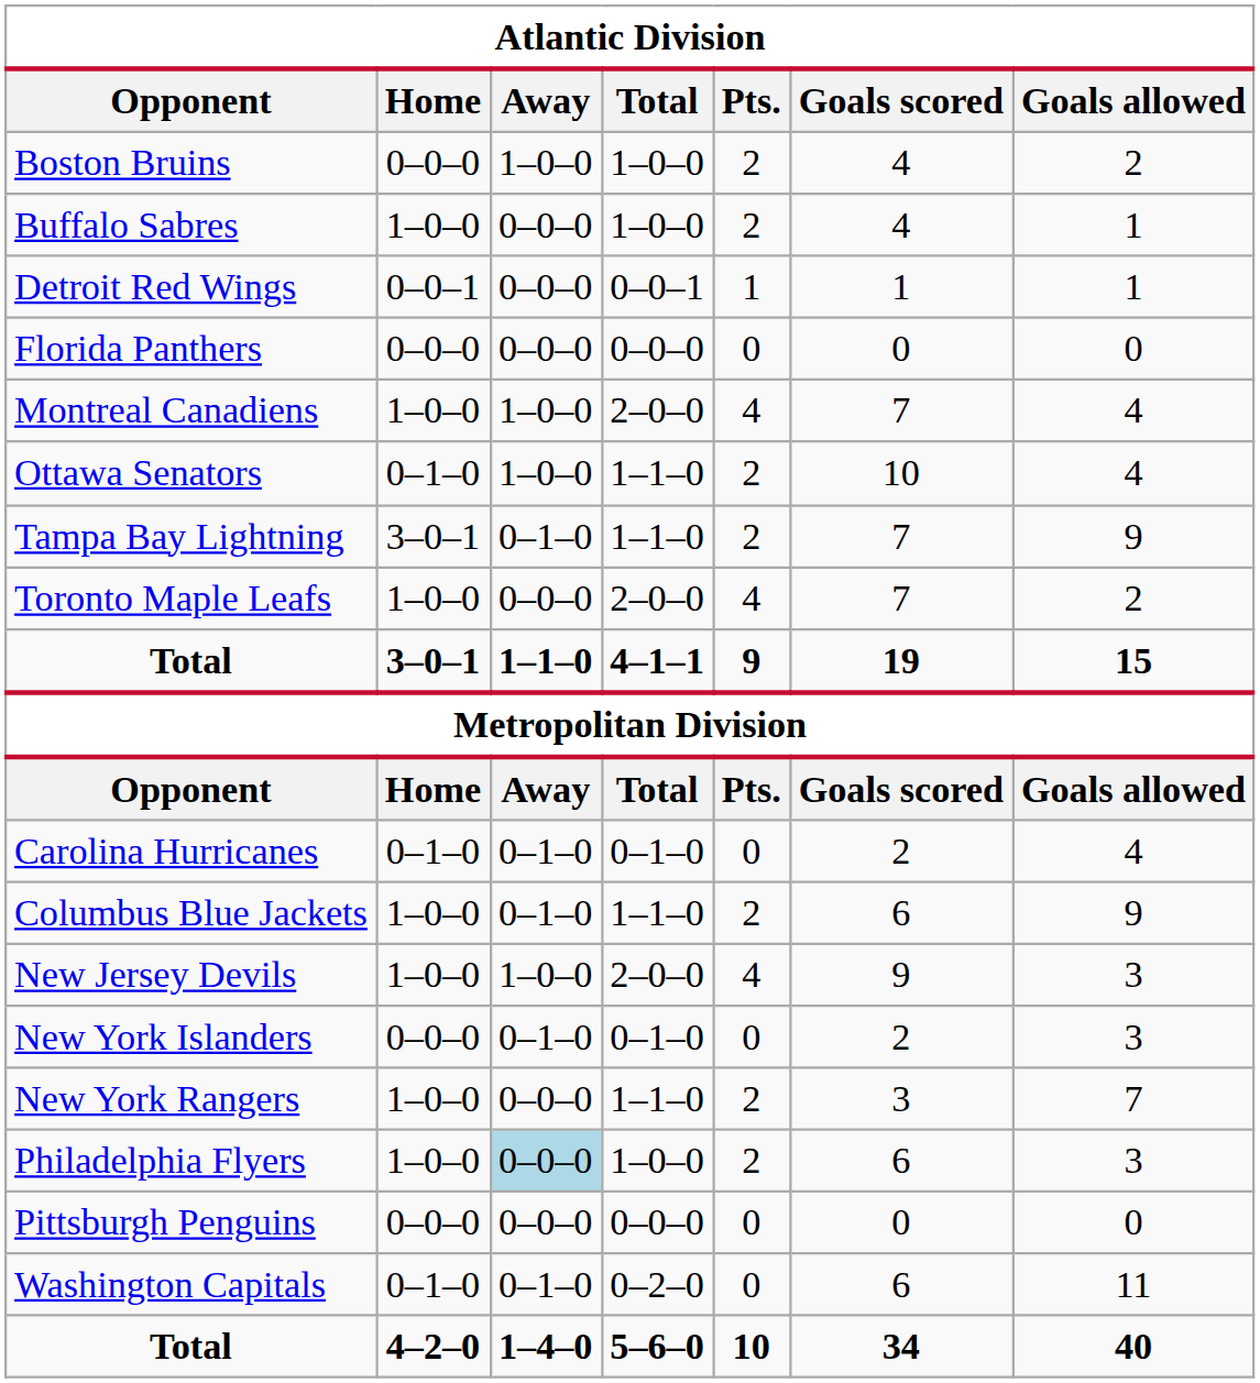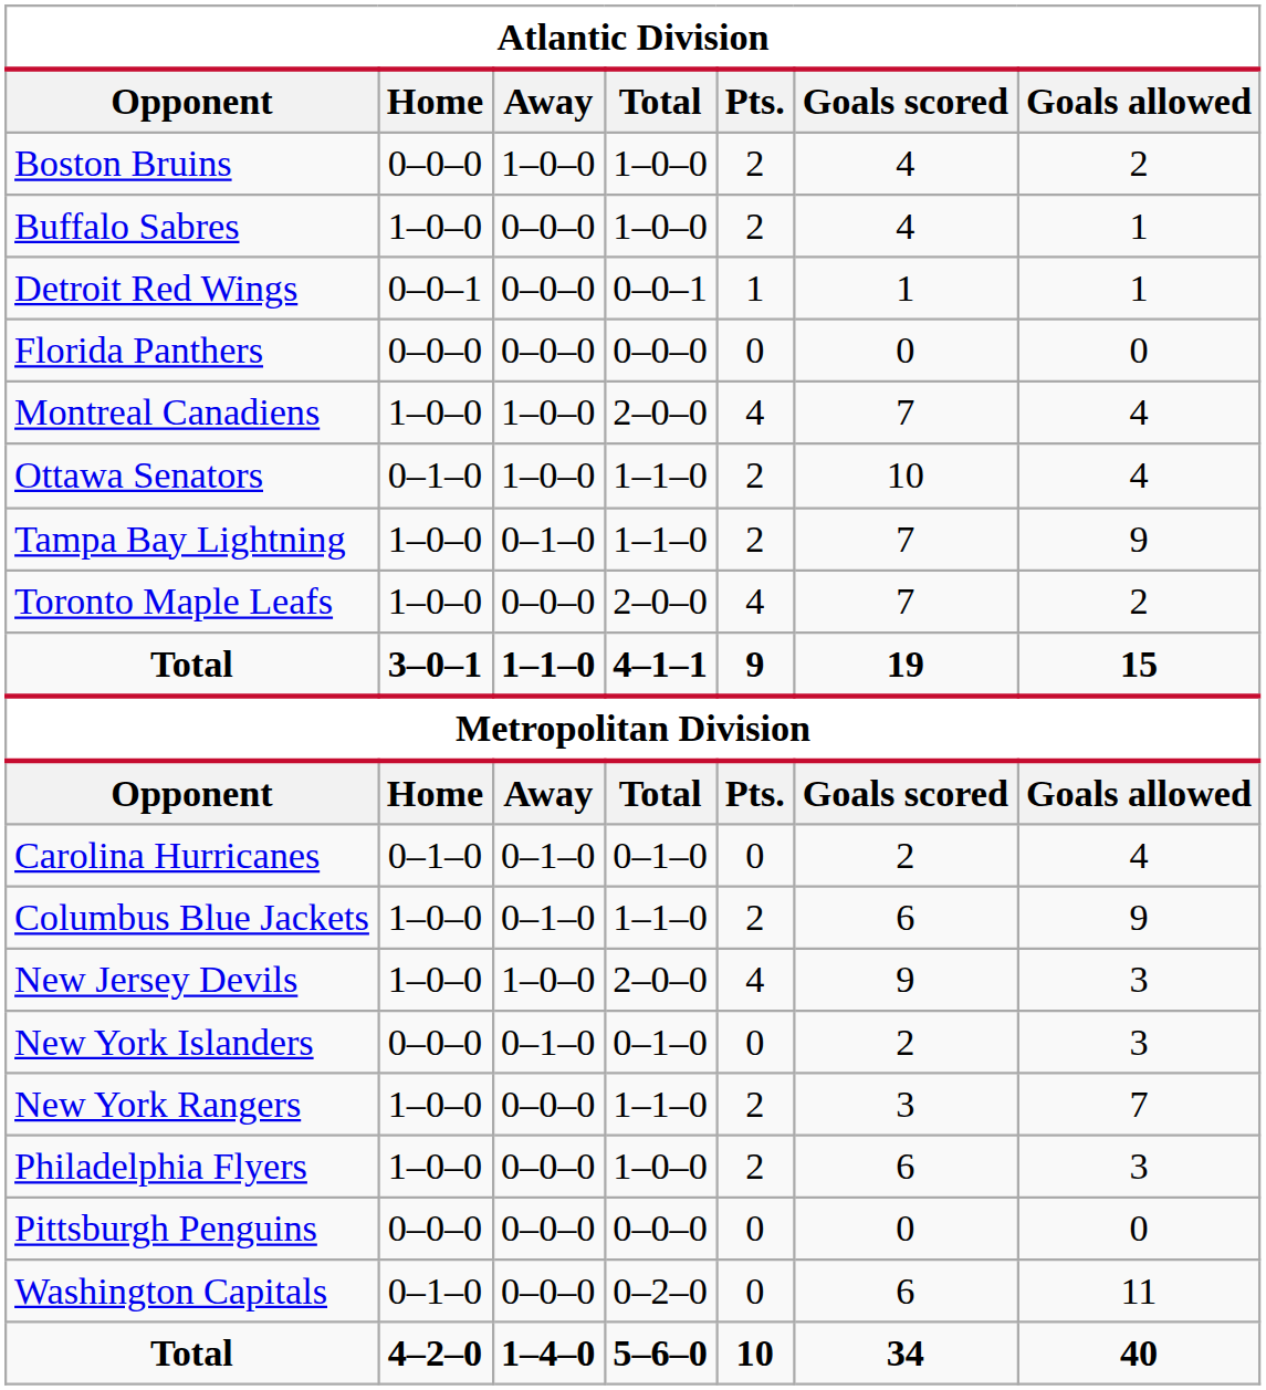Tampa Bay Lightning | Home: 3–0–1 -> 1–0–0
Philadelphia Flyers | Away: lightblue background -> no background
Washington Capitals | Away: 0–1–0 -> 0–0–0
